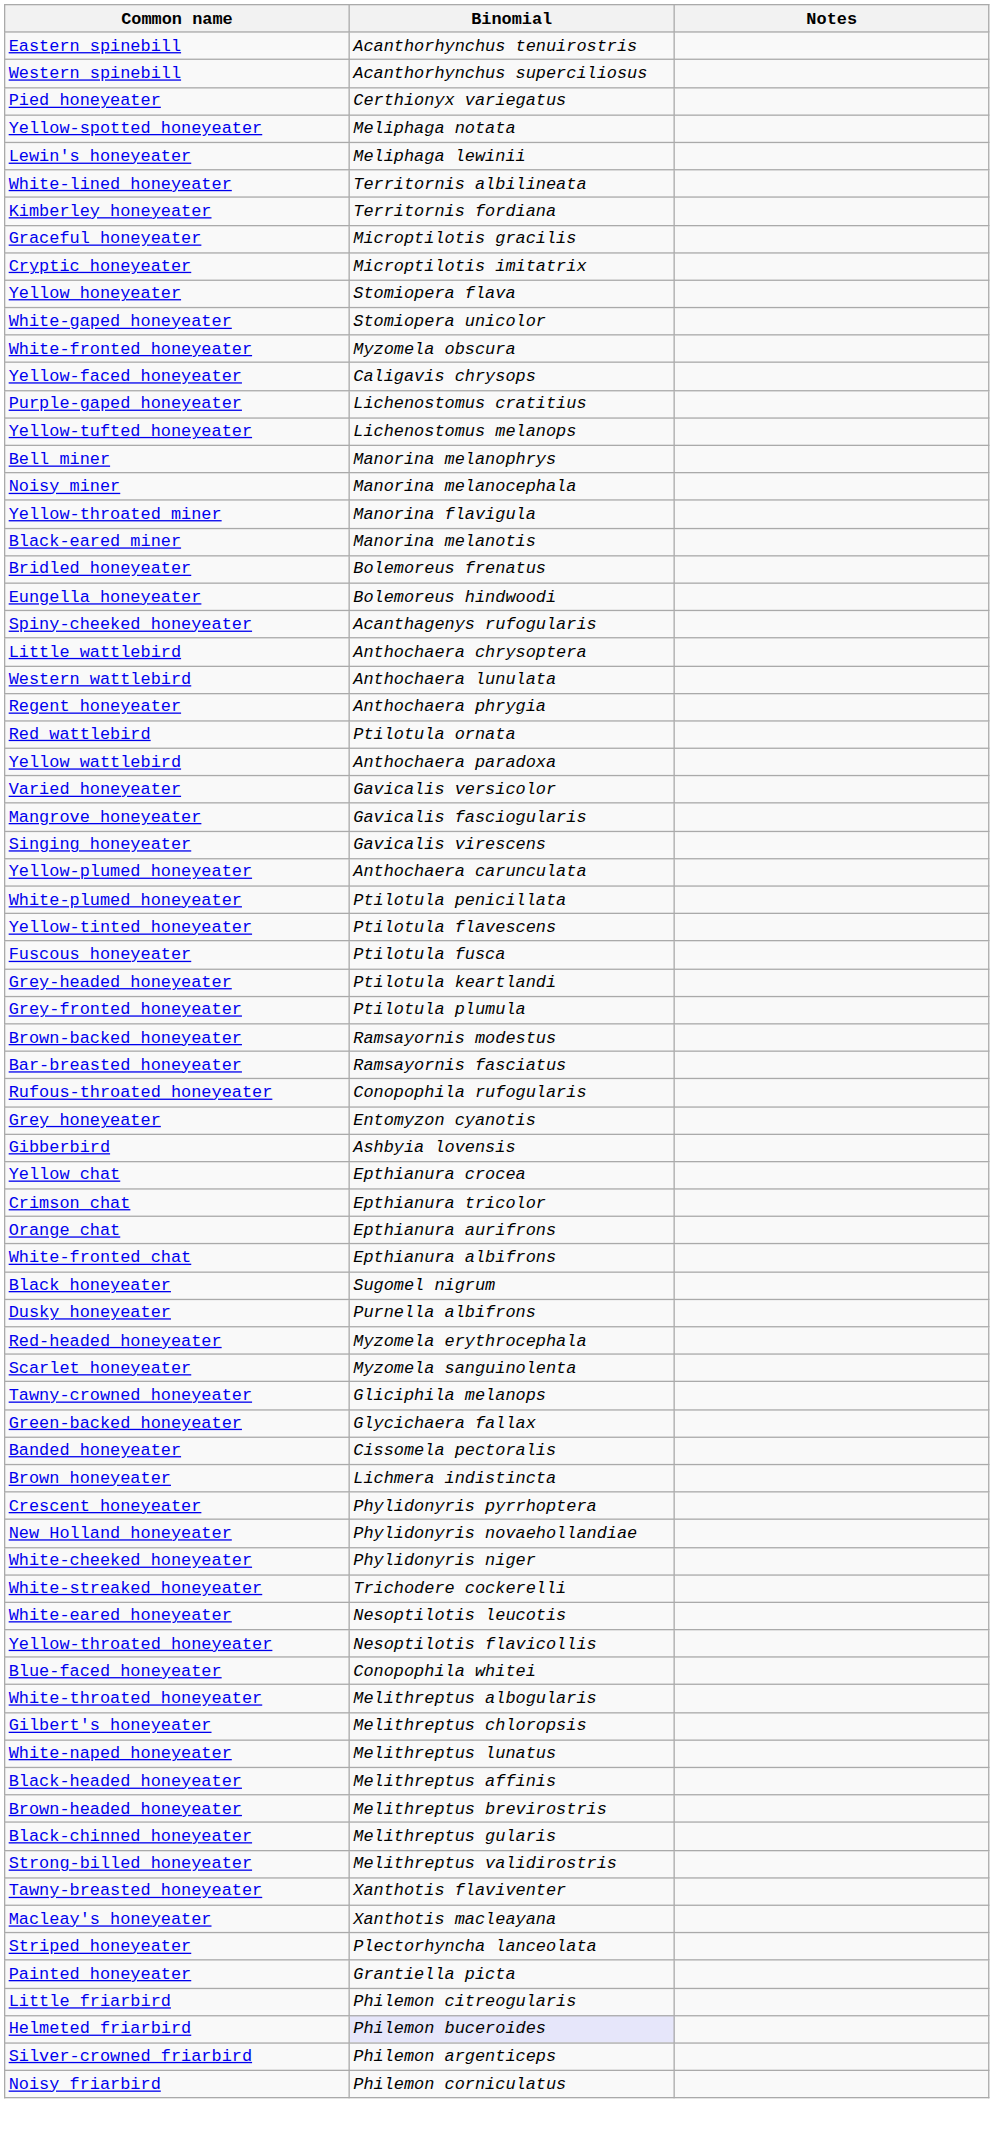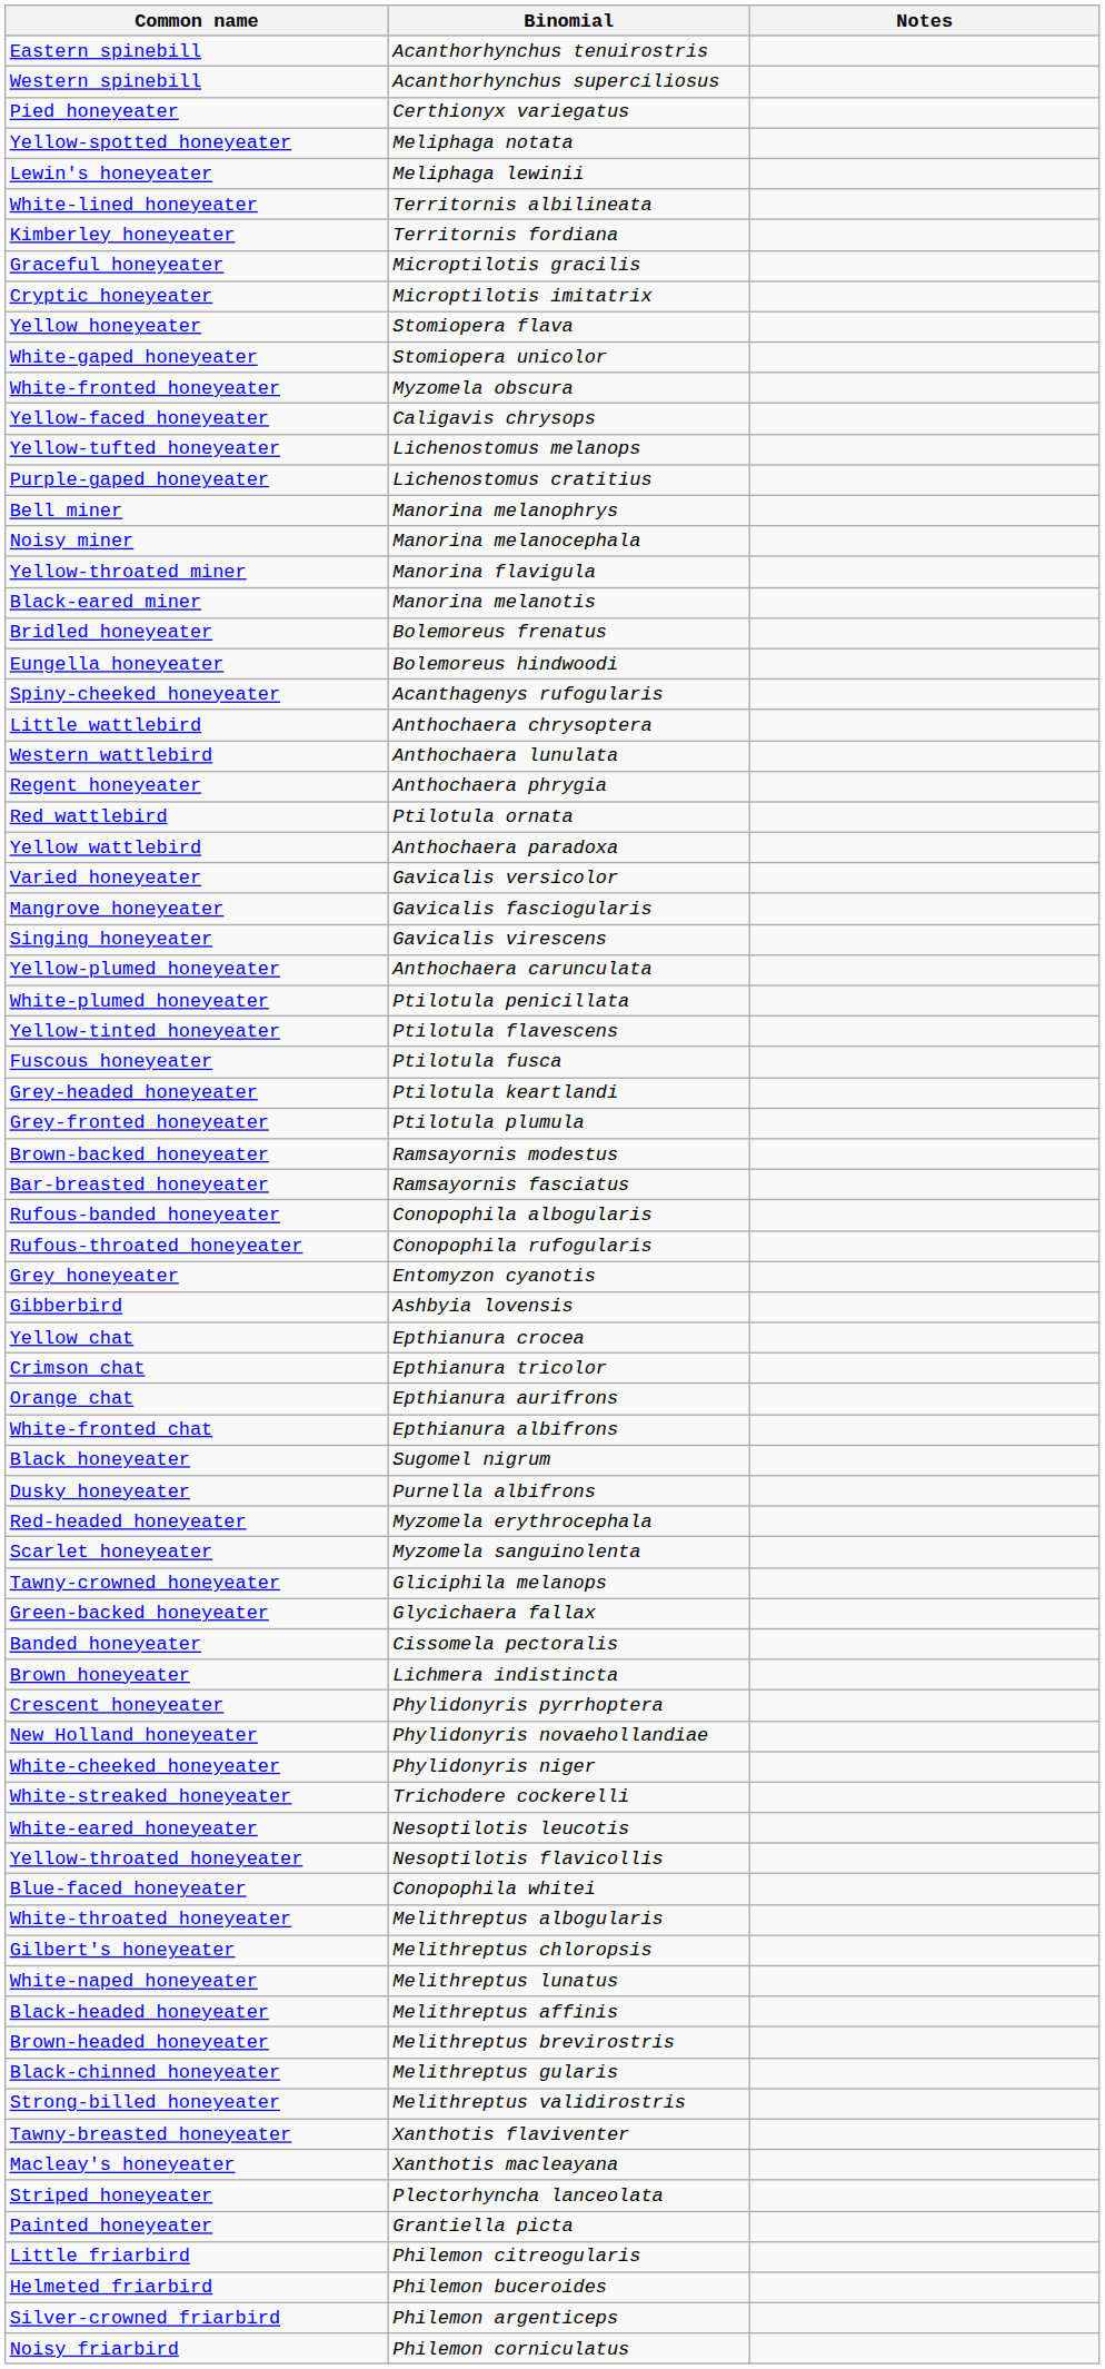rows swapped: Yellow-tufted honeyeater <-> Purple-gaped honeyeater
+ row: Rufous-banded honeyeater | Conopophila albogularis
Helmeted friarbird | Binomial: lavender background -> no background
